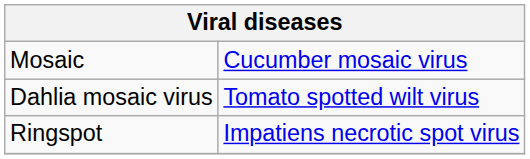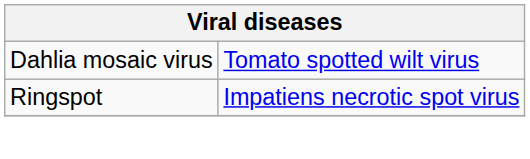- row: Mosaic | Cucumber mosaic virus
